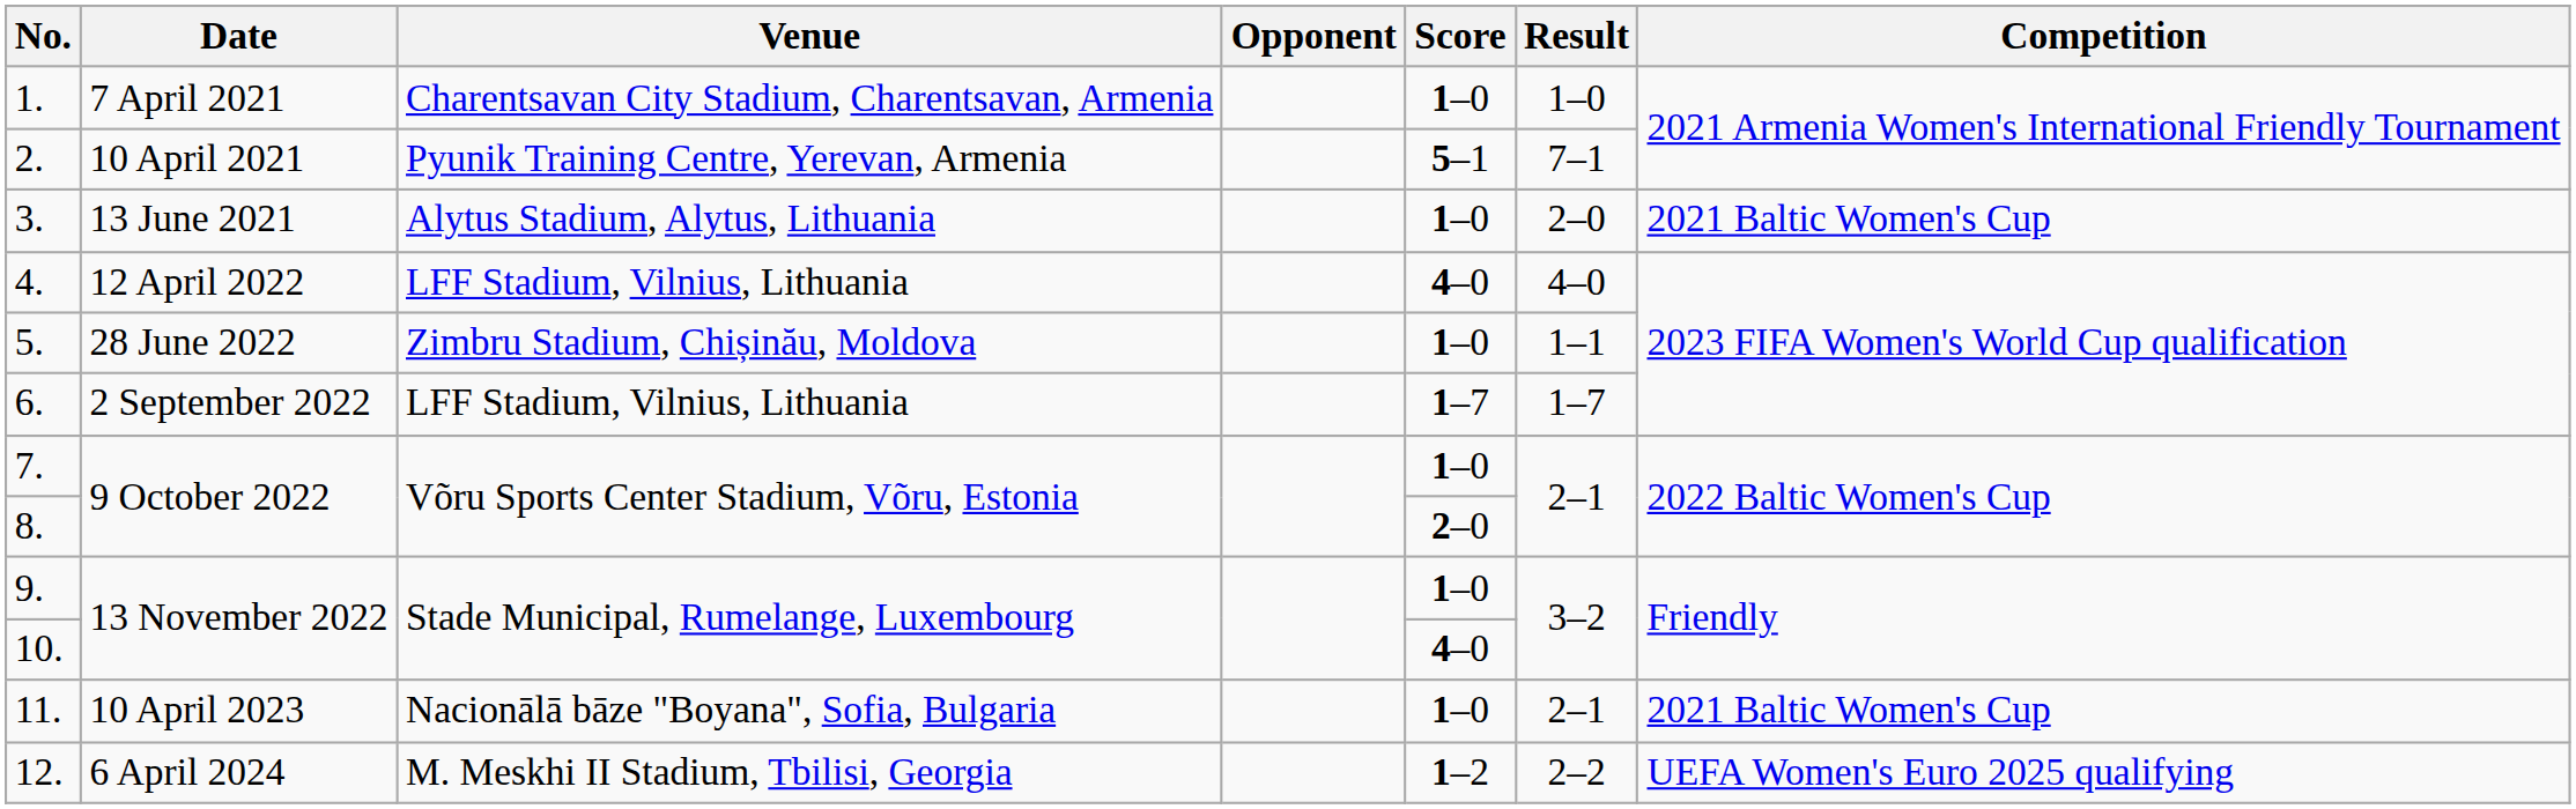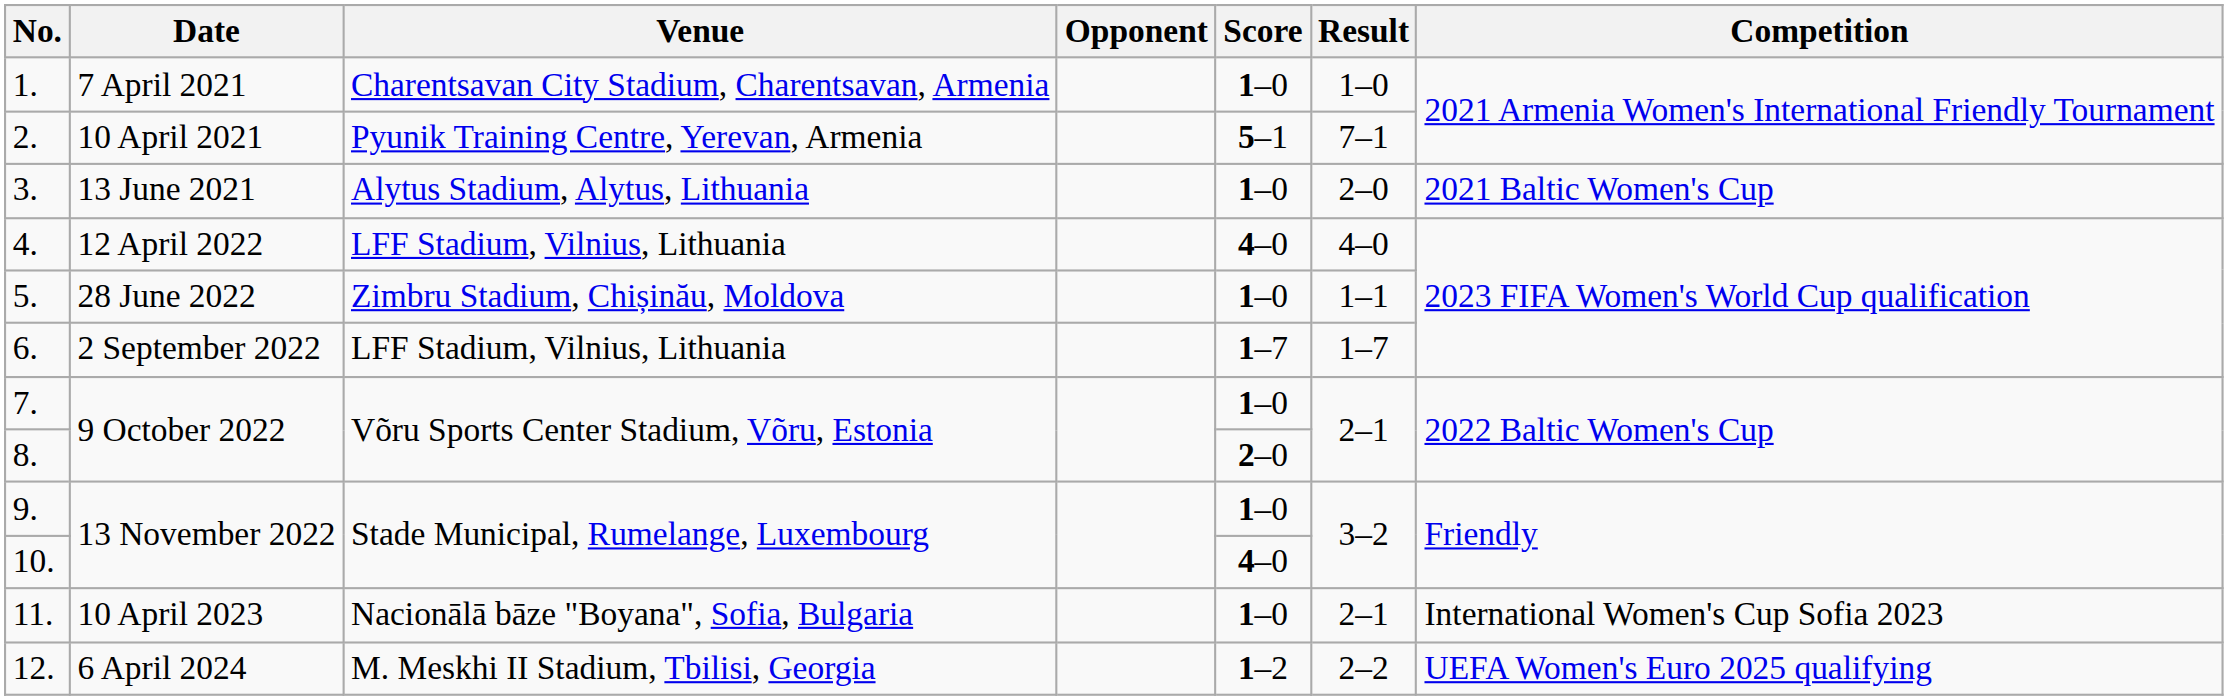11. | Competition: 2021 Baltic Women's Cup -> International Women's Cup Sofia 2023
